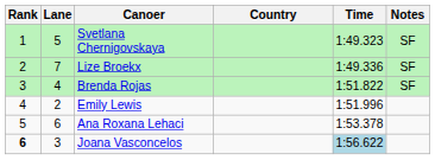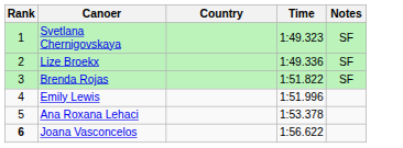- column: Lane | 5 | 7 | 4 | 2 | 6 | 3
Joana Vasconcelos | Time: lightblue background -> no background
